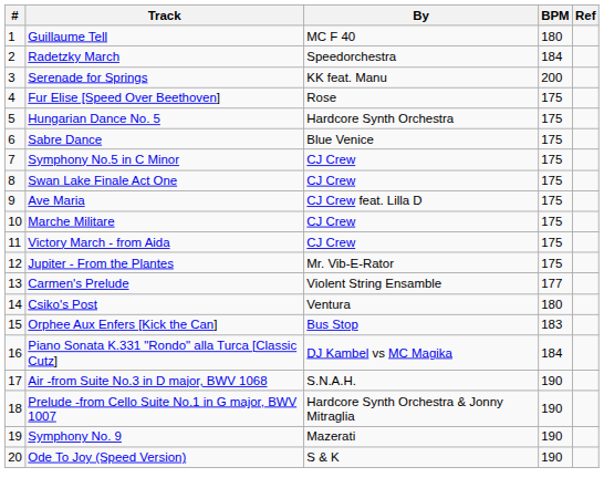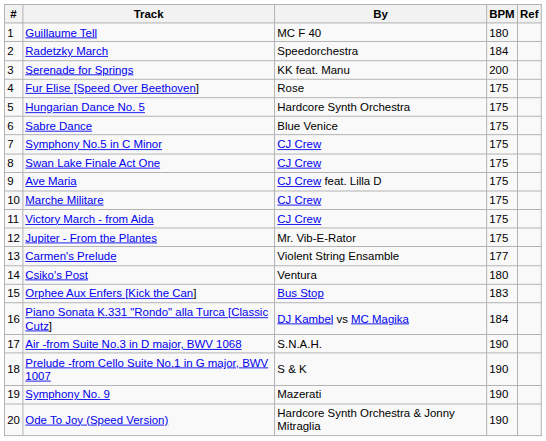Prelude -from Cello Suite No.1 in G major, BWV 1007 | By: Hardcore Synth Orchestra & Jonny Mitraglia -> S & K
Ode To Joy (Speed Version) | By: S & K -> Hardcore Synth Orchestra & Jonny Mitraglia
